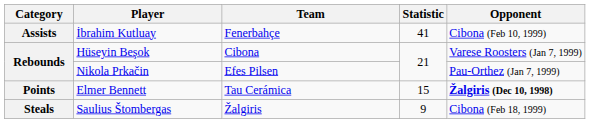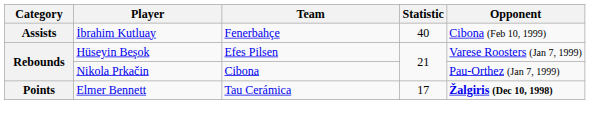İbrahim Kutluay | Statistic: 41 -> 40
Hüseyin Beşok | Team: Cibona -> Efes Pilsen
Nikola Prkačin | Team: Efes Pilsen -> Cibona
Elmer Bennett | Statistic: 15 -> 17
- row: Steals | Saulius Štombergas | Žalgiris | 9 | Cibona (Feb 18, 1999)
